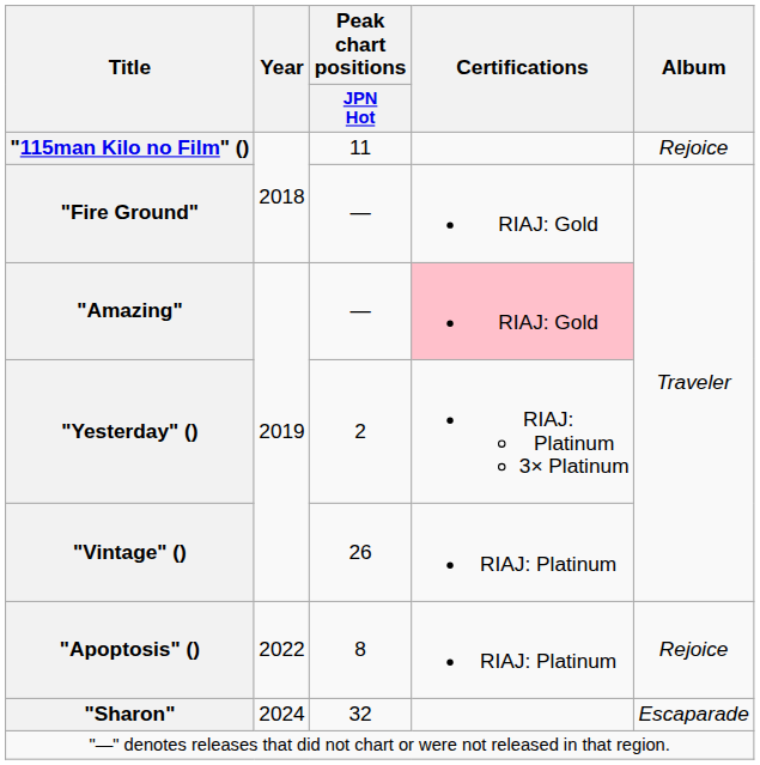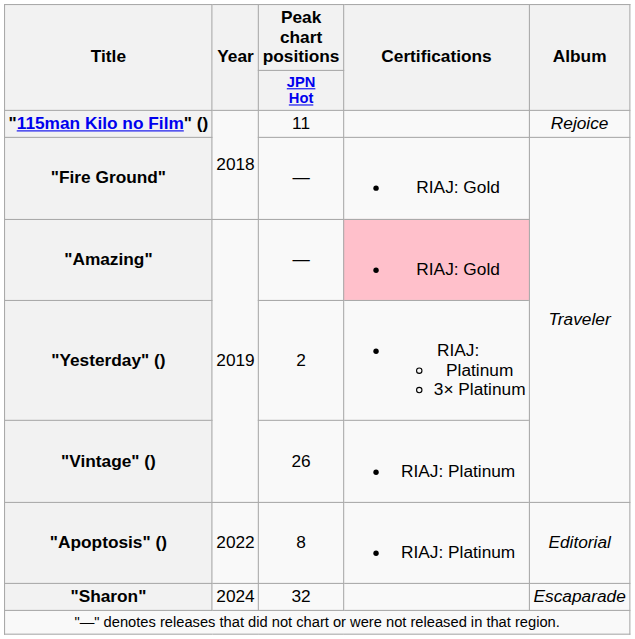"Apoptosis" () | Album: Rejoice -> Editorial
